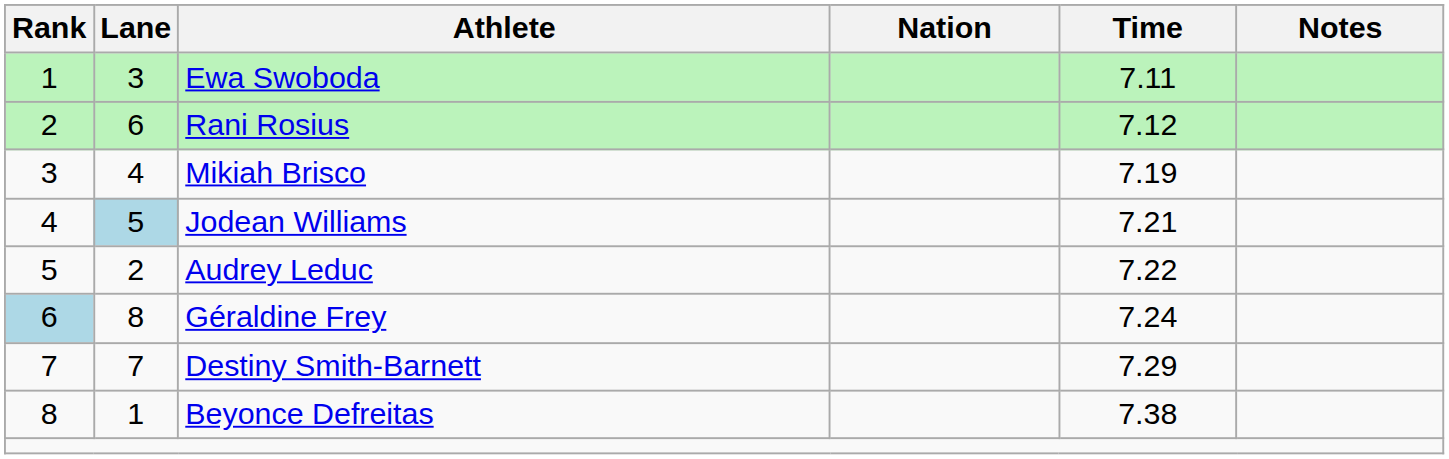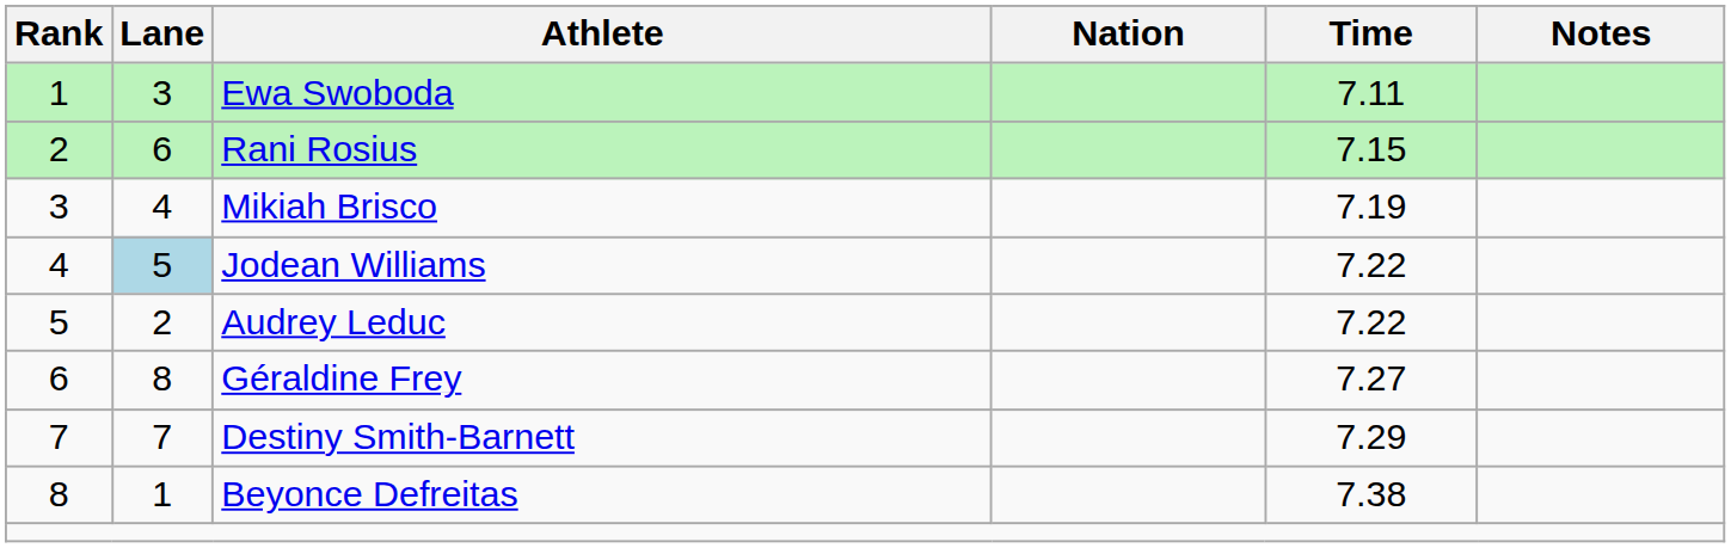Rani Rosius | Time: 7.12 -> 7.15
Jodean Williams | Time: 7.21 -> 7.22
Géraldine Frey | Rank: lightblue background -> no background
Géraldine Frey | Time: 7.24 -> 7.27
